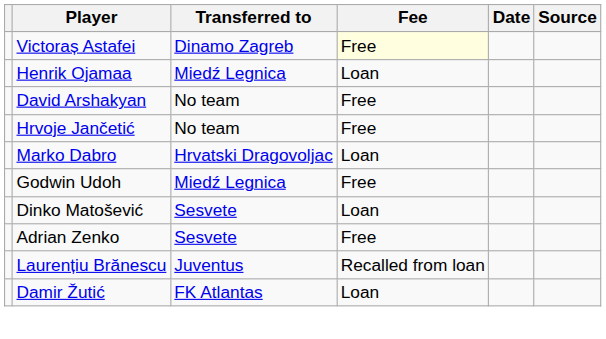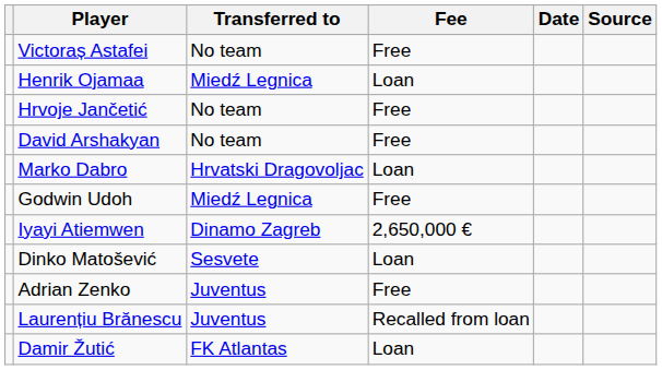Victoraș Astafei | Transferred to: Dinamo Zagreb -> No team
Victoraș Astafei | Fee: lightyellow background -> no background
rows swapped: Hrvoje Jančetić <-> David Arshakyan
+ row: Iyayi Atiemwen | Dinamo Zagreb | 2,650,000 €
Adrian Zenko | Transferred to: Sesvete -> Juventus
